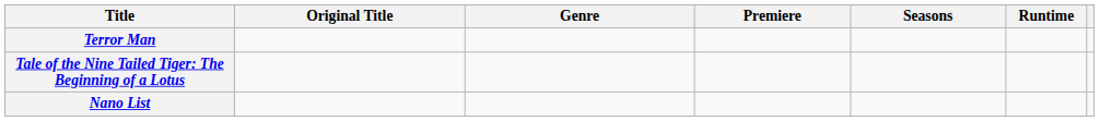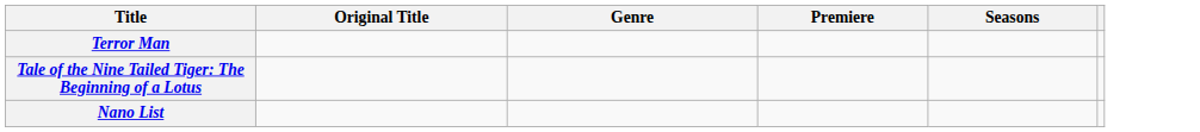- column: Runtime
